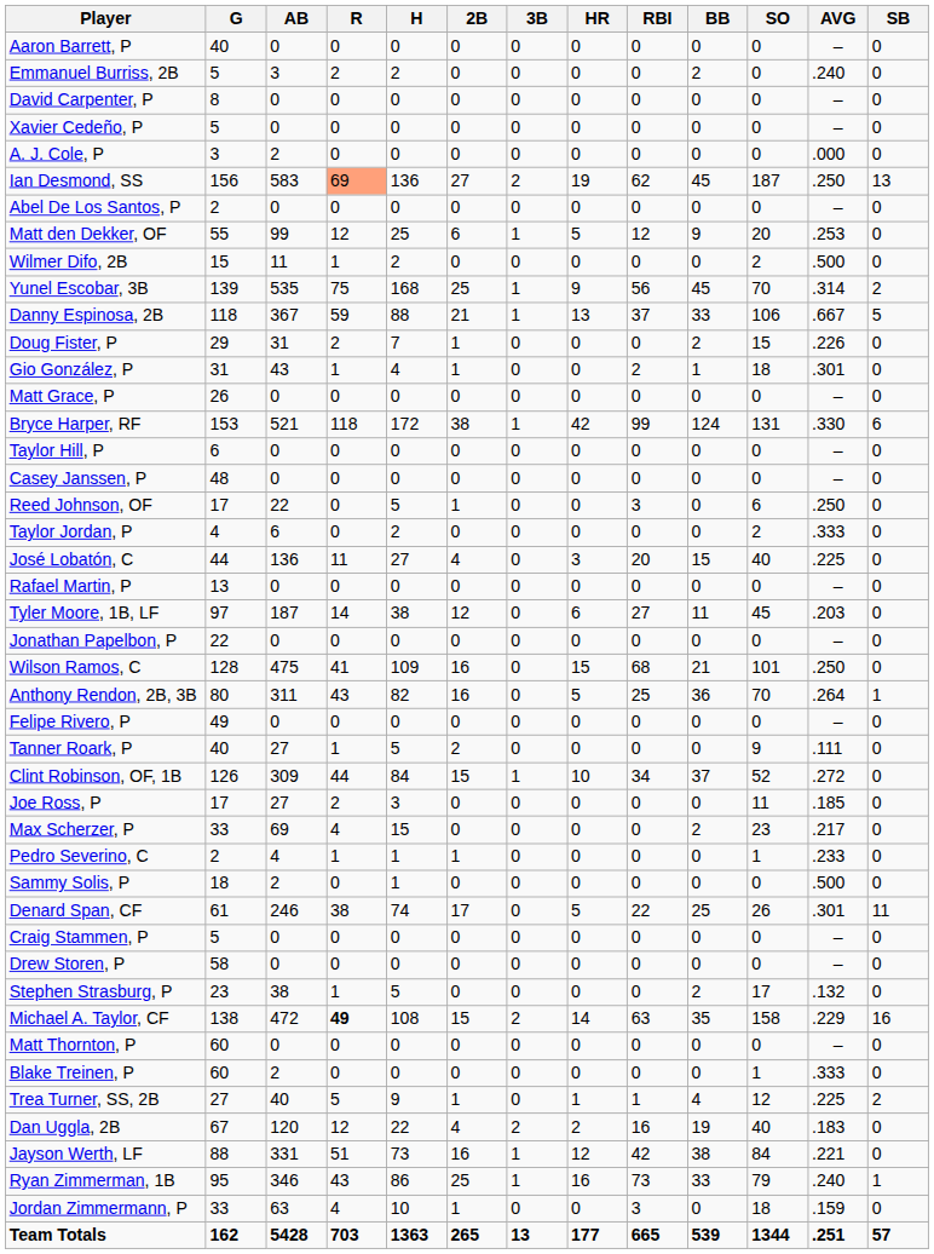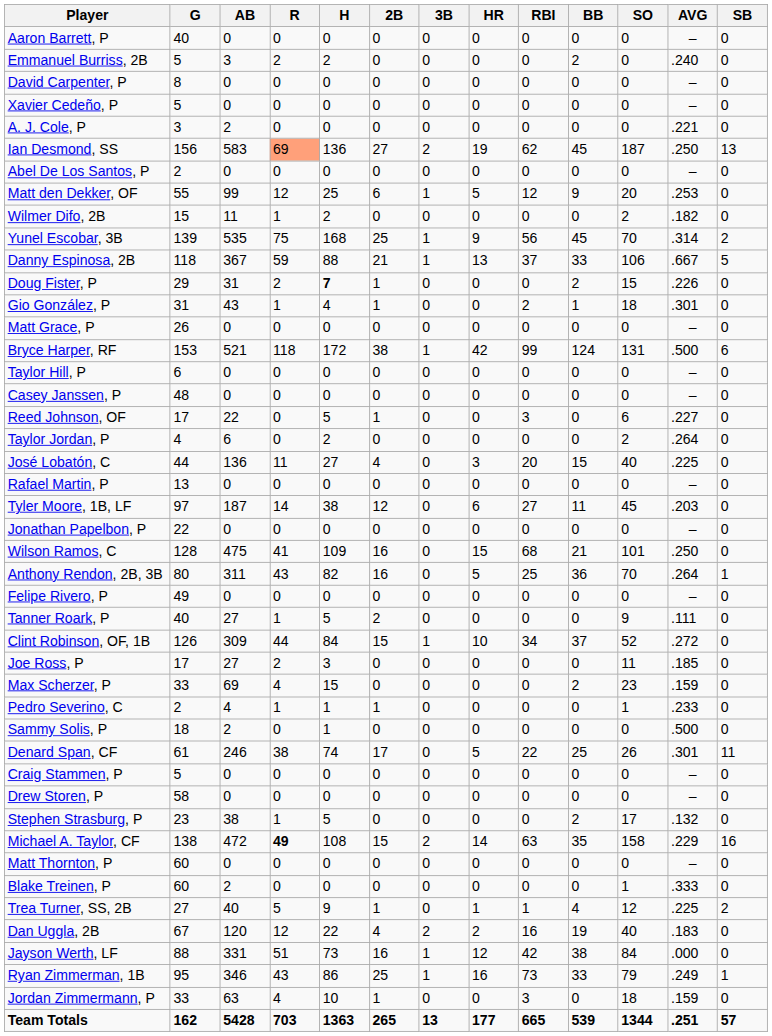A. J. Cole, P | AVG: .000 -> .221
Wilmer Difo, 2B | AVG: .500 -> .182
Doug Fister, P | H: normal -> bold
Bryce Harper, RF | AVG: .330 -> .500
Reed Johnson, OF | AVG: .250 -> .227
Taylor Jordan, P | AVG: .333 -> .264
Max Scherzer, P | AVG: .217 -> .159
Jayson Werth, LF | AVG: .221 -> .000
Ryan Zimmerman, 1B | AVG: .240 -> .249
